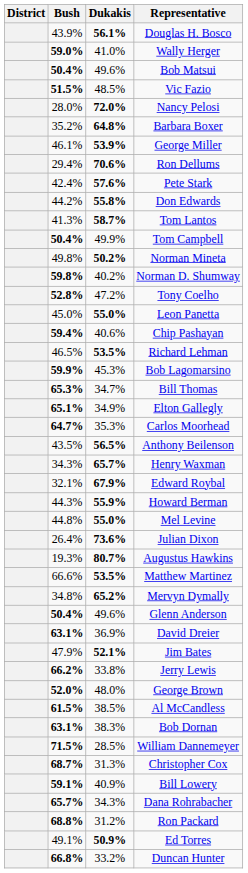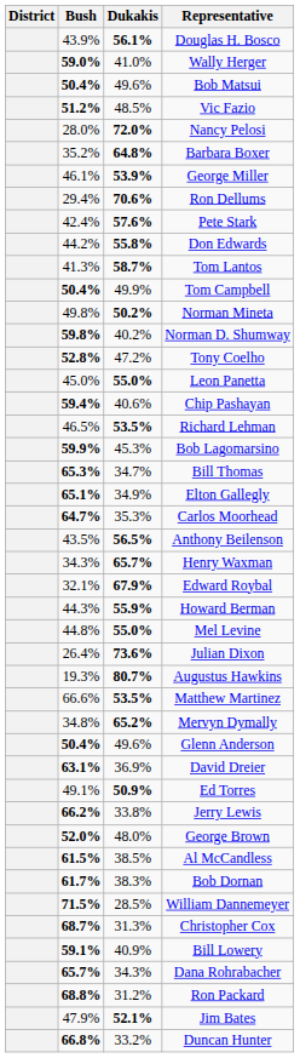Vic Fazio | Bush: 51.5% -> 51.2%
rows swapped: Ed Torres <-> Jim Bates
Bob Dornan | Bush: 63.1% -> 61.7%
